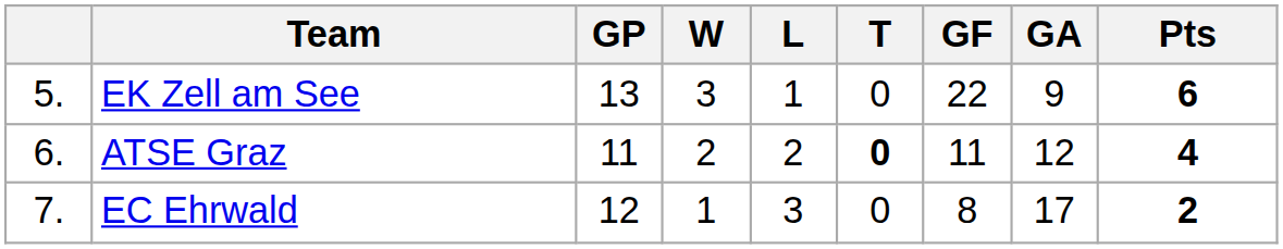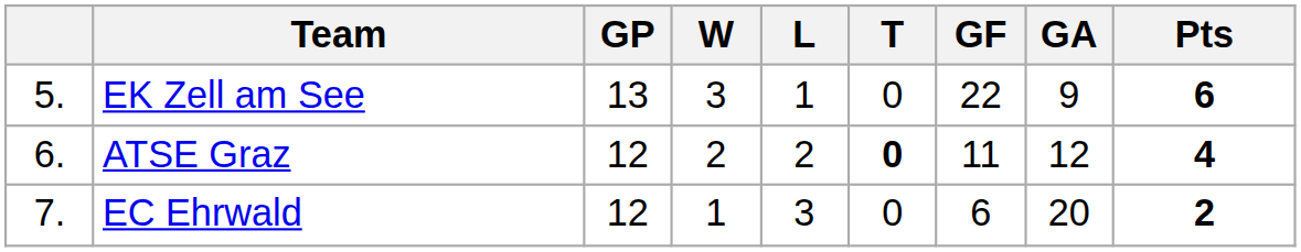ATSE Graz | GP: 11 -> 12
EC Ehrwald | GF: 8 -> 6
EC Ehrwald | GA: 17 -> 20
